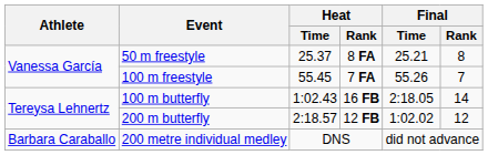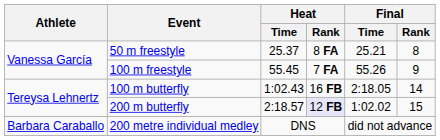100 m freestyle | Final / Rank: 7 -> 9
200 m butterfly | Heat / Rank: no background -> lavender background
200 m butterfly | Final / Rank: 12 -> 15
